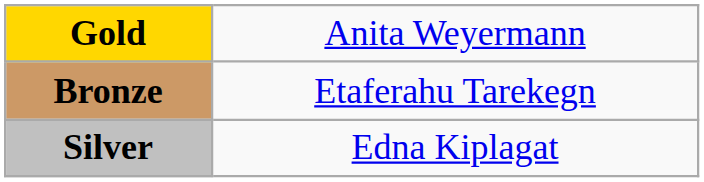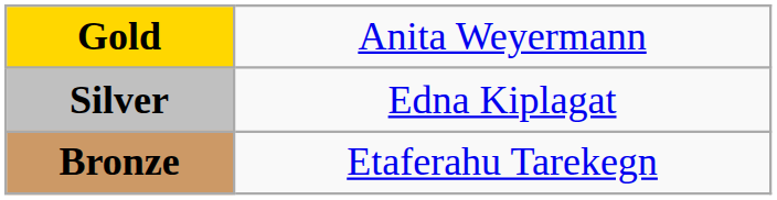rows swapped: Silver <-> Bronze
